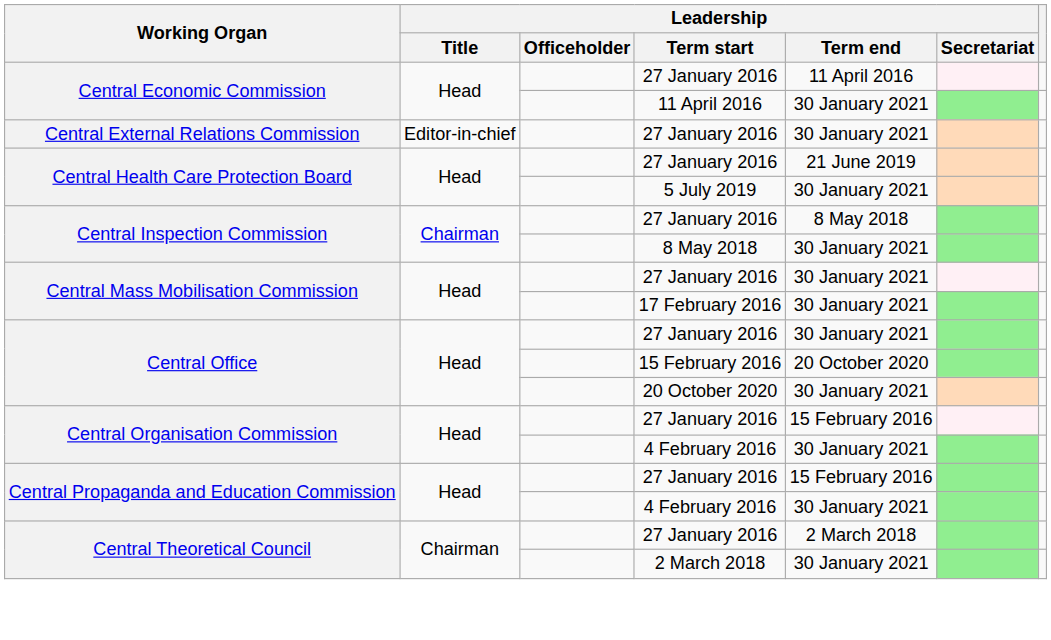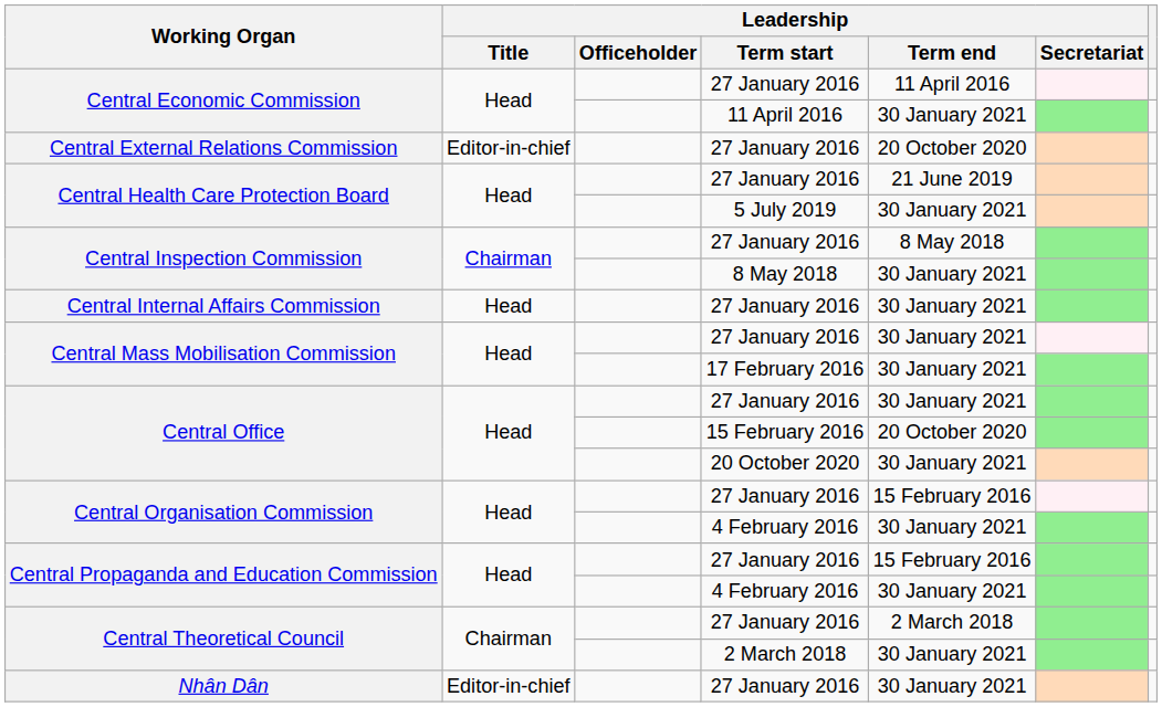Central External Relations Commission | Leadership / Term end: 30 January 2021 -> 20 October 2020
+ row: Central Internal Affairs Commission | Head | 27 January 2016 | 30 January 2021
+ row: Nhân Dân | Editor-in-chief | 27 January 2016 | 30 January 2021
